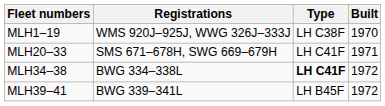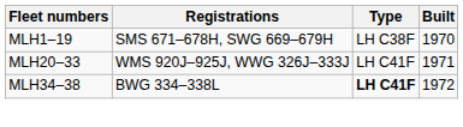MLH1–19 | Registrations: WMS 920J–925J, WWG 326J–333J -> SMS 671–678H, SWG 669–679H
MLH20–33 | Registrations: SMS 671–678H, SWG 669–679H -> WMS 920J–925J, WWG 326J–333J
- row: MLH39–41 | BWG 339–341L | LH B45F | 1972
